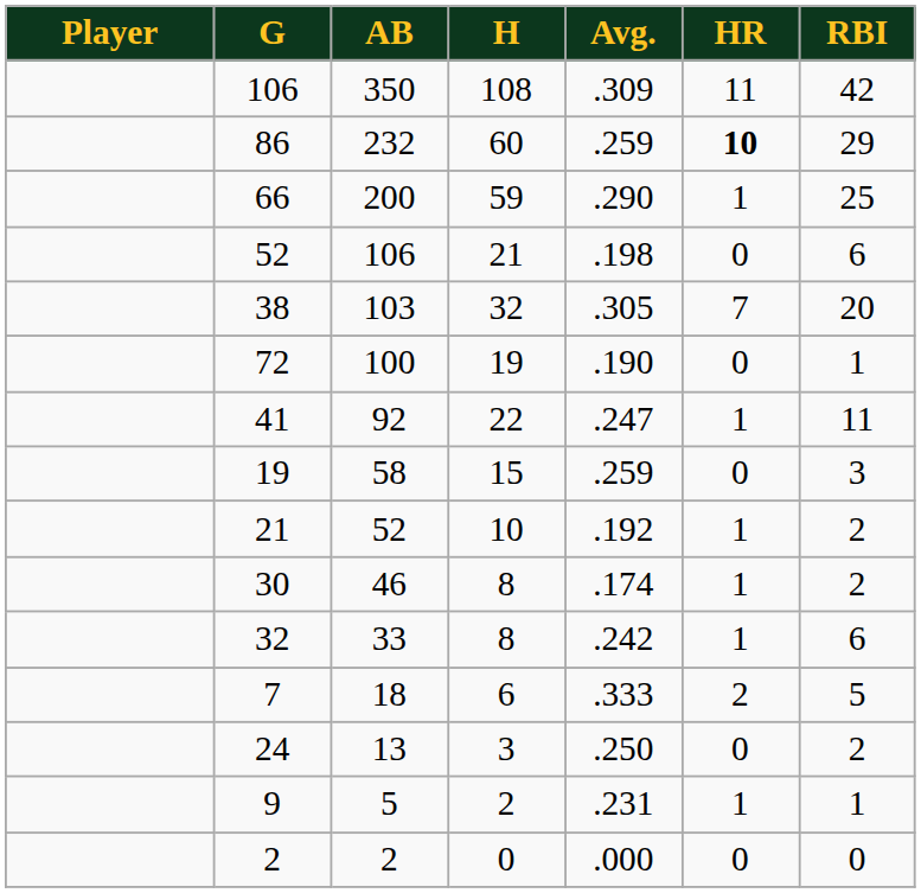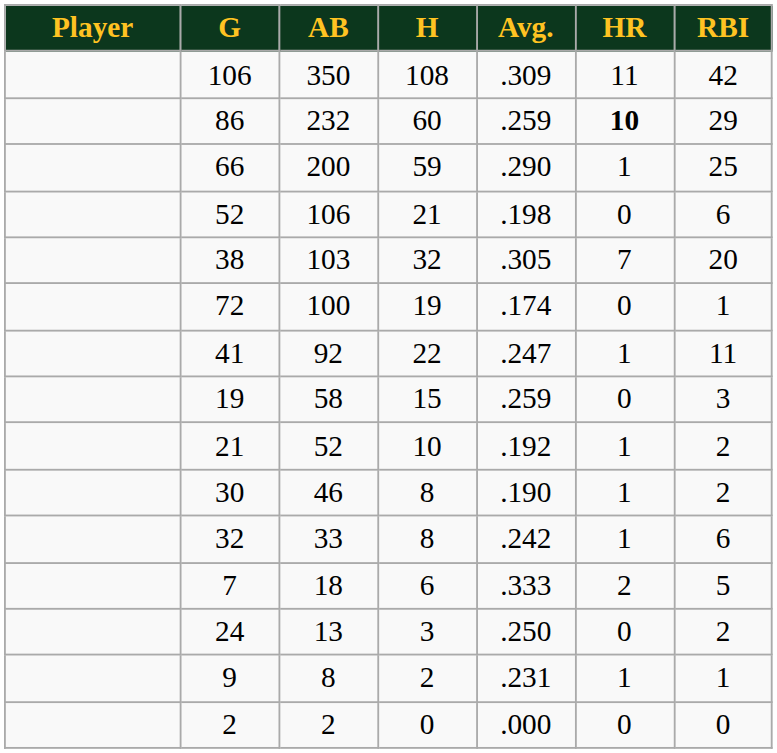72 | Avg.: .190 -> .174
30 | Avg.: .174 -> .190
9 | AB: 5 -> 8
